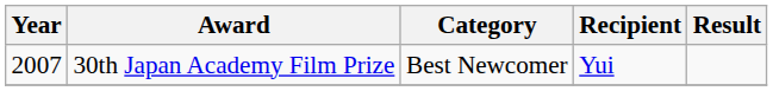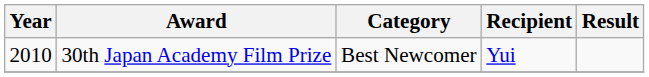30th Japan Academy Film Prize | Year: 2007 -> 2010
